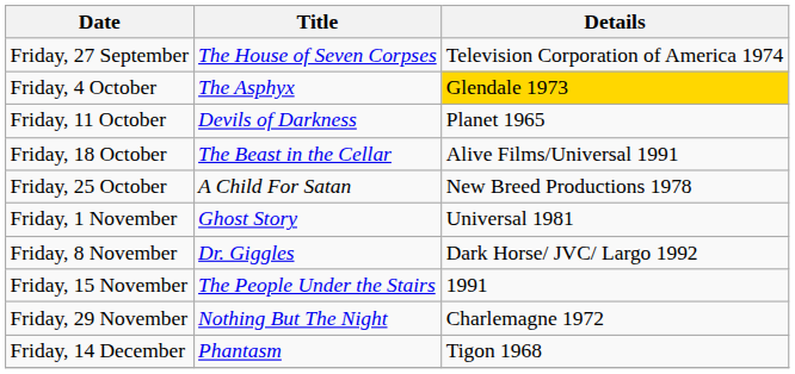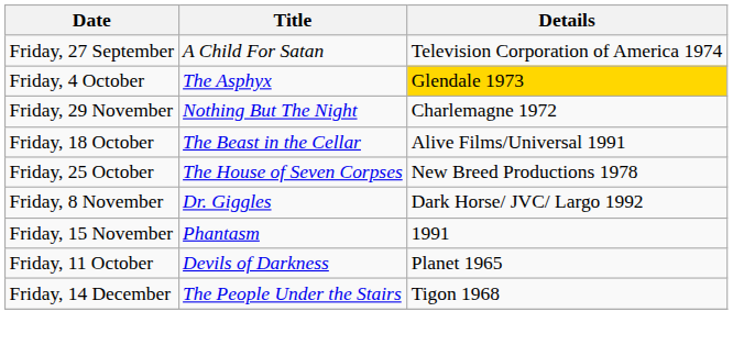Friday, 27 September | Title: The House of Seven Corpses -> A Child For Satan
rows swapped: Friday, 11 October <-> Friday, 29 November
Friday, 25 October | Title: A Child For Satan -> The House of Seven Corpses
- row: Friday, 1 November | Ghost Story | Universal 1981
Friday, 15 November | Title: The People Under the Stairs -> Phantasm
Friday, 14 December | Title: Phantasm -> The People Under the Stairs
